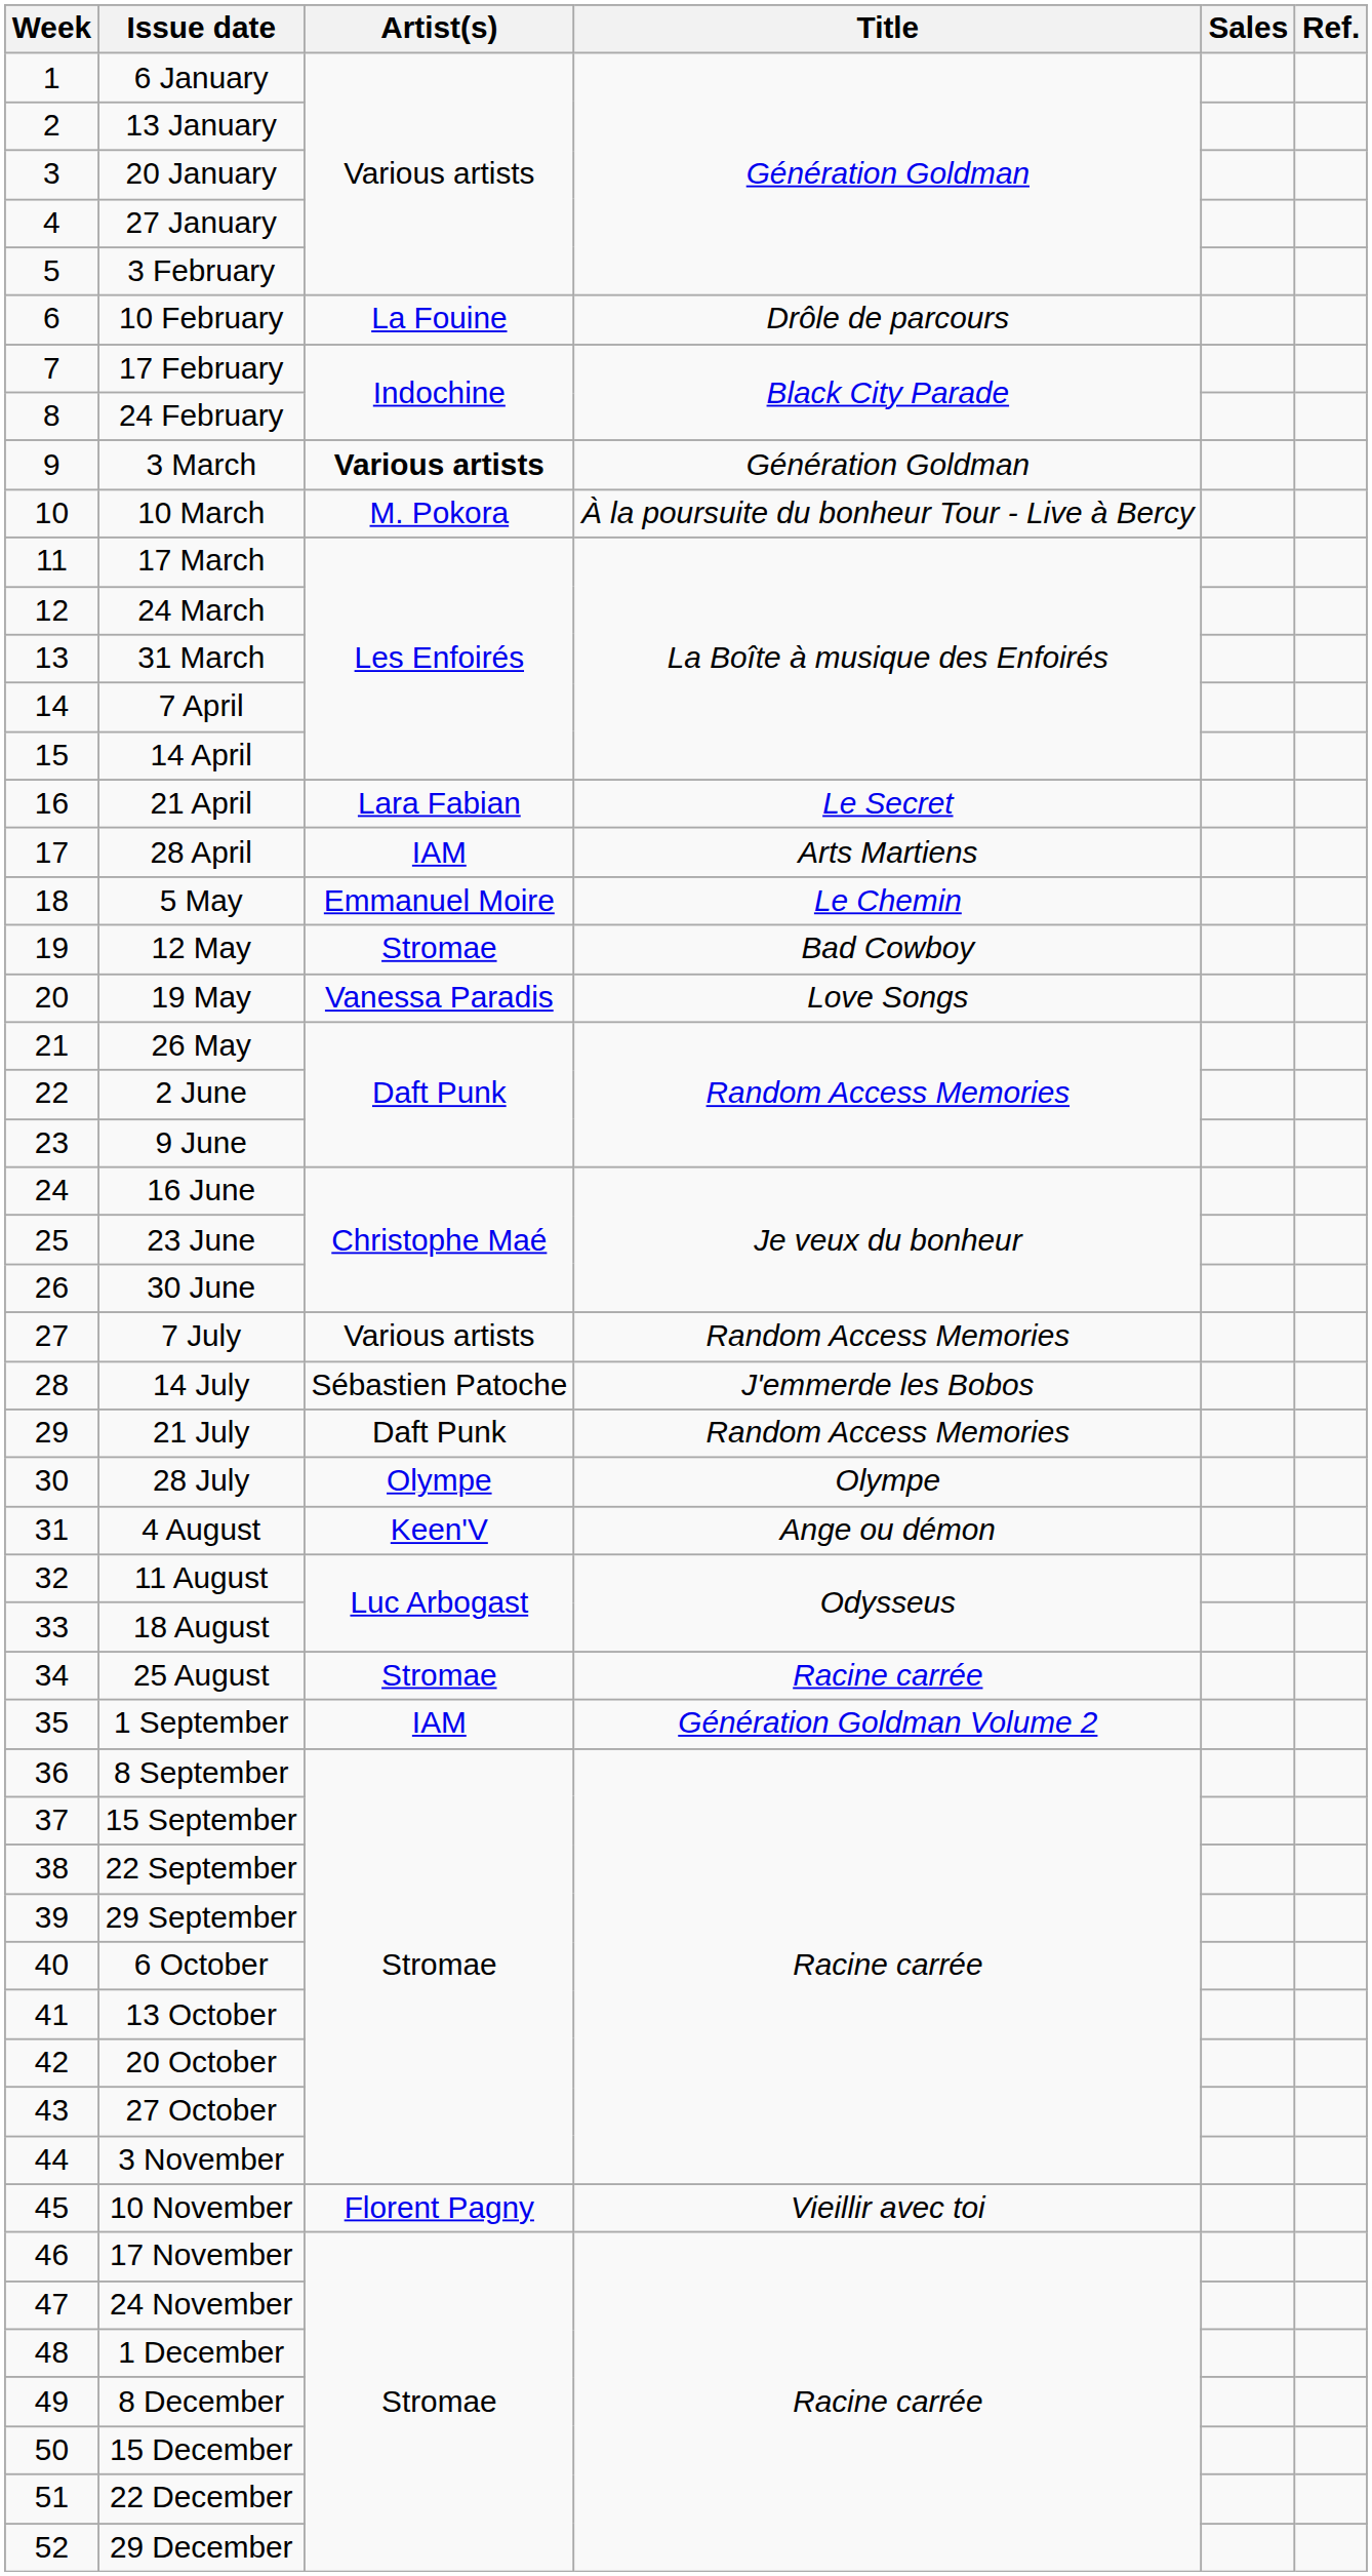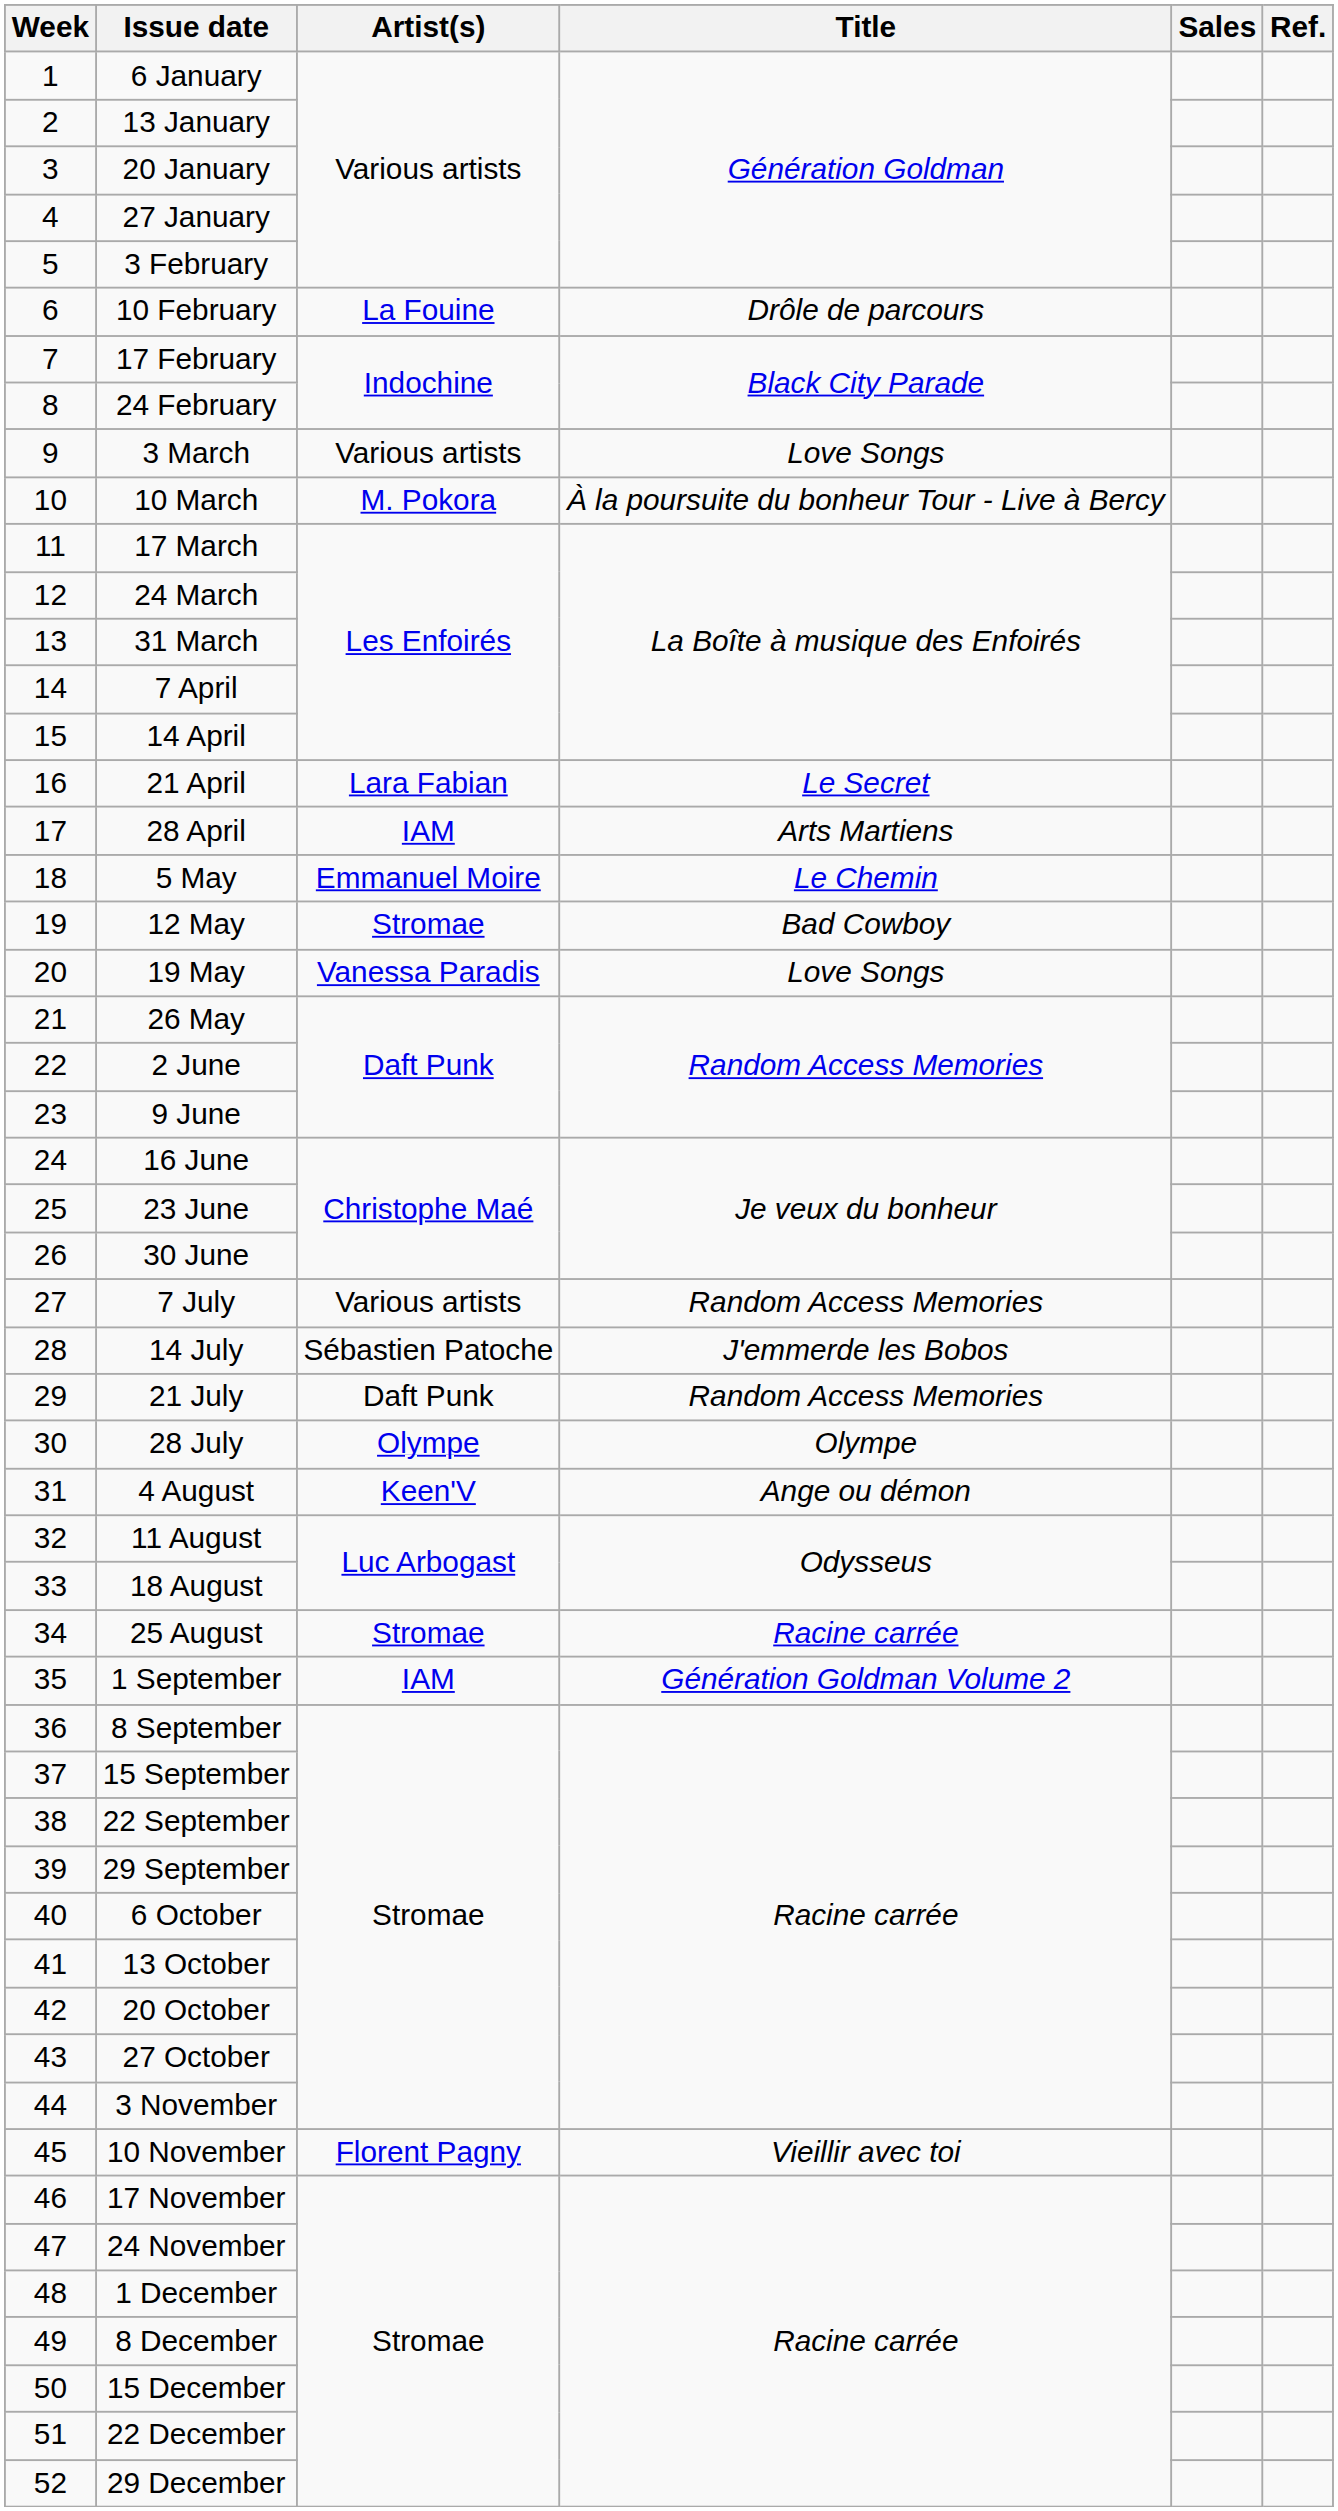3 March | Artist(s): bold -> normal
3 March | Title: Génération Goldman -> Love Songs
